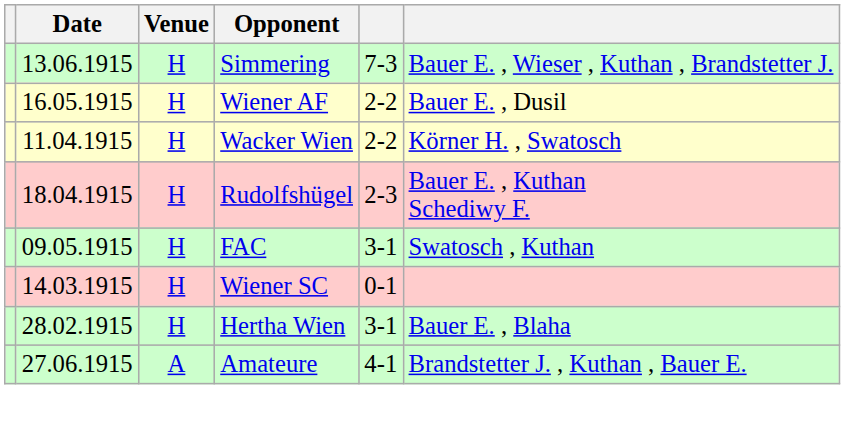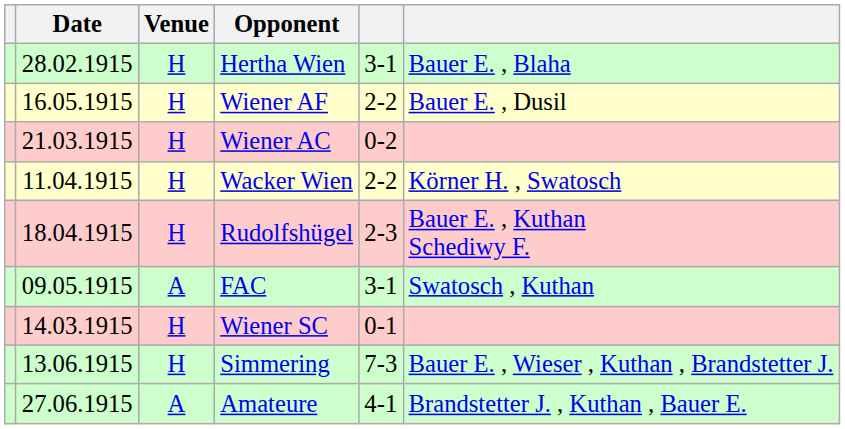rows swapped: Hertha Wien <-> Simmering
+ row: 21.03.1915 | H | Wiener AC | 0-2
FAC | Venue: H -> A
